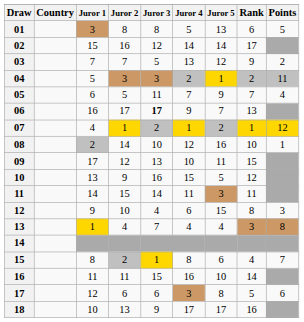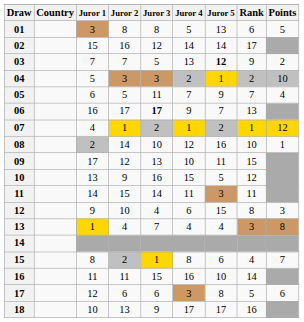03 | Juror 5: normal -> bold
04 | Points: 11 -> 10
